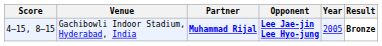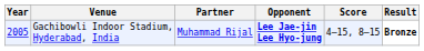columns swapped: Year <-> Score
Gachibowli Indoor Stadium, Hyderabad, India | Partner: bold -> normal
